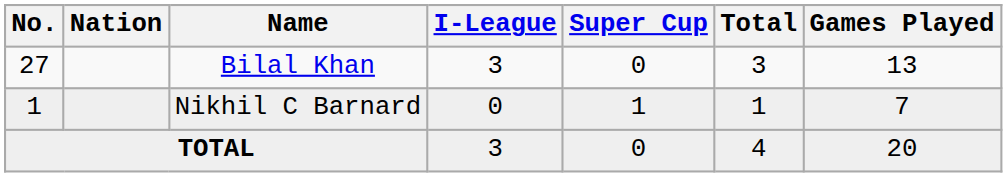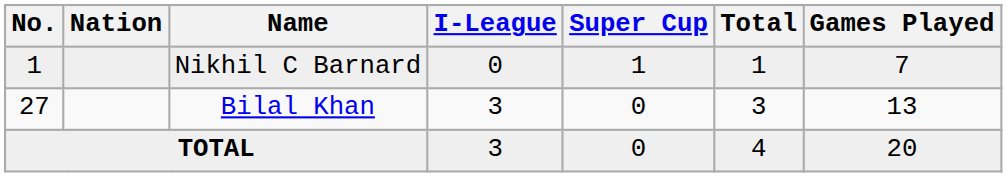rows swapped: Bilal Khan <-> Nikhil C Barnard
